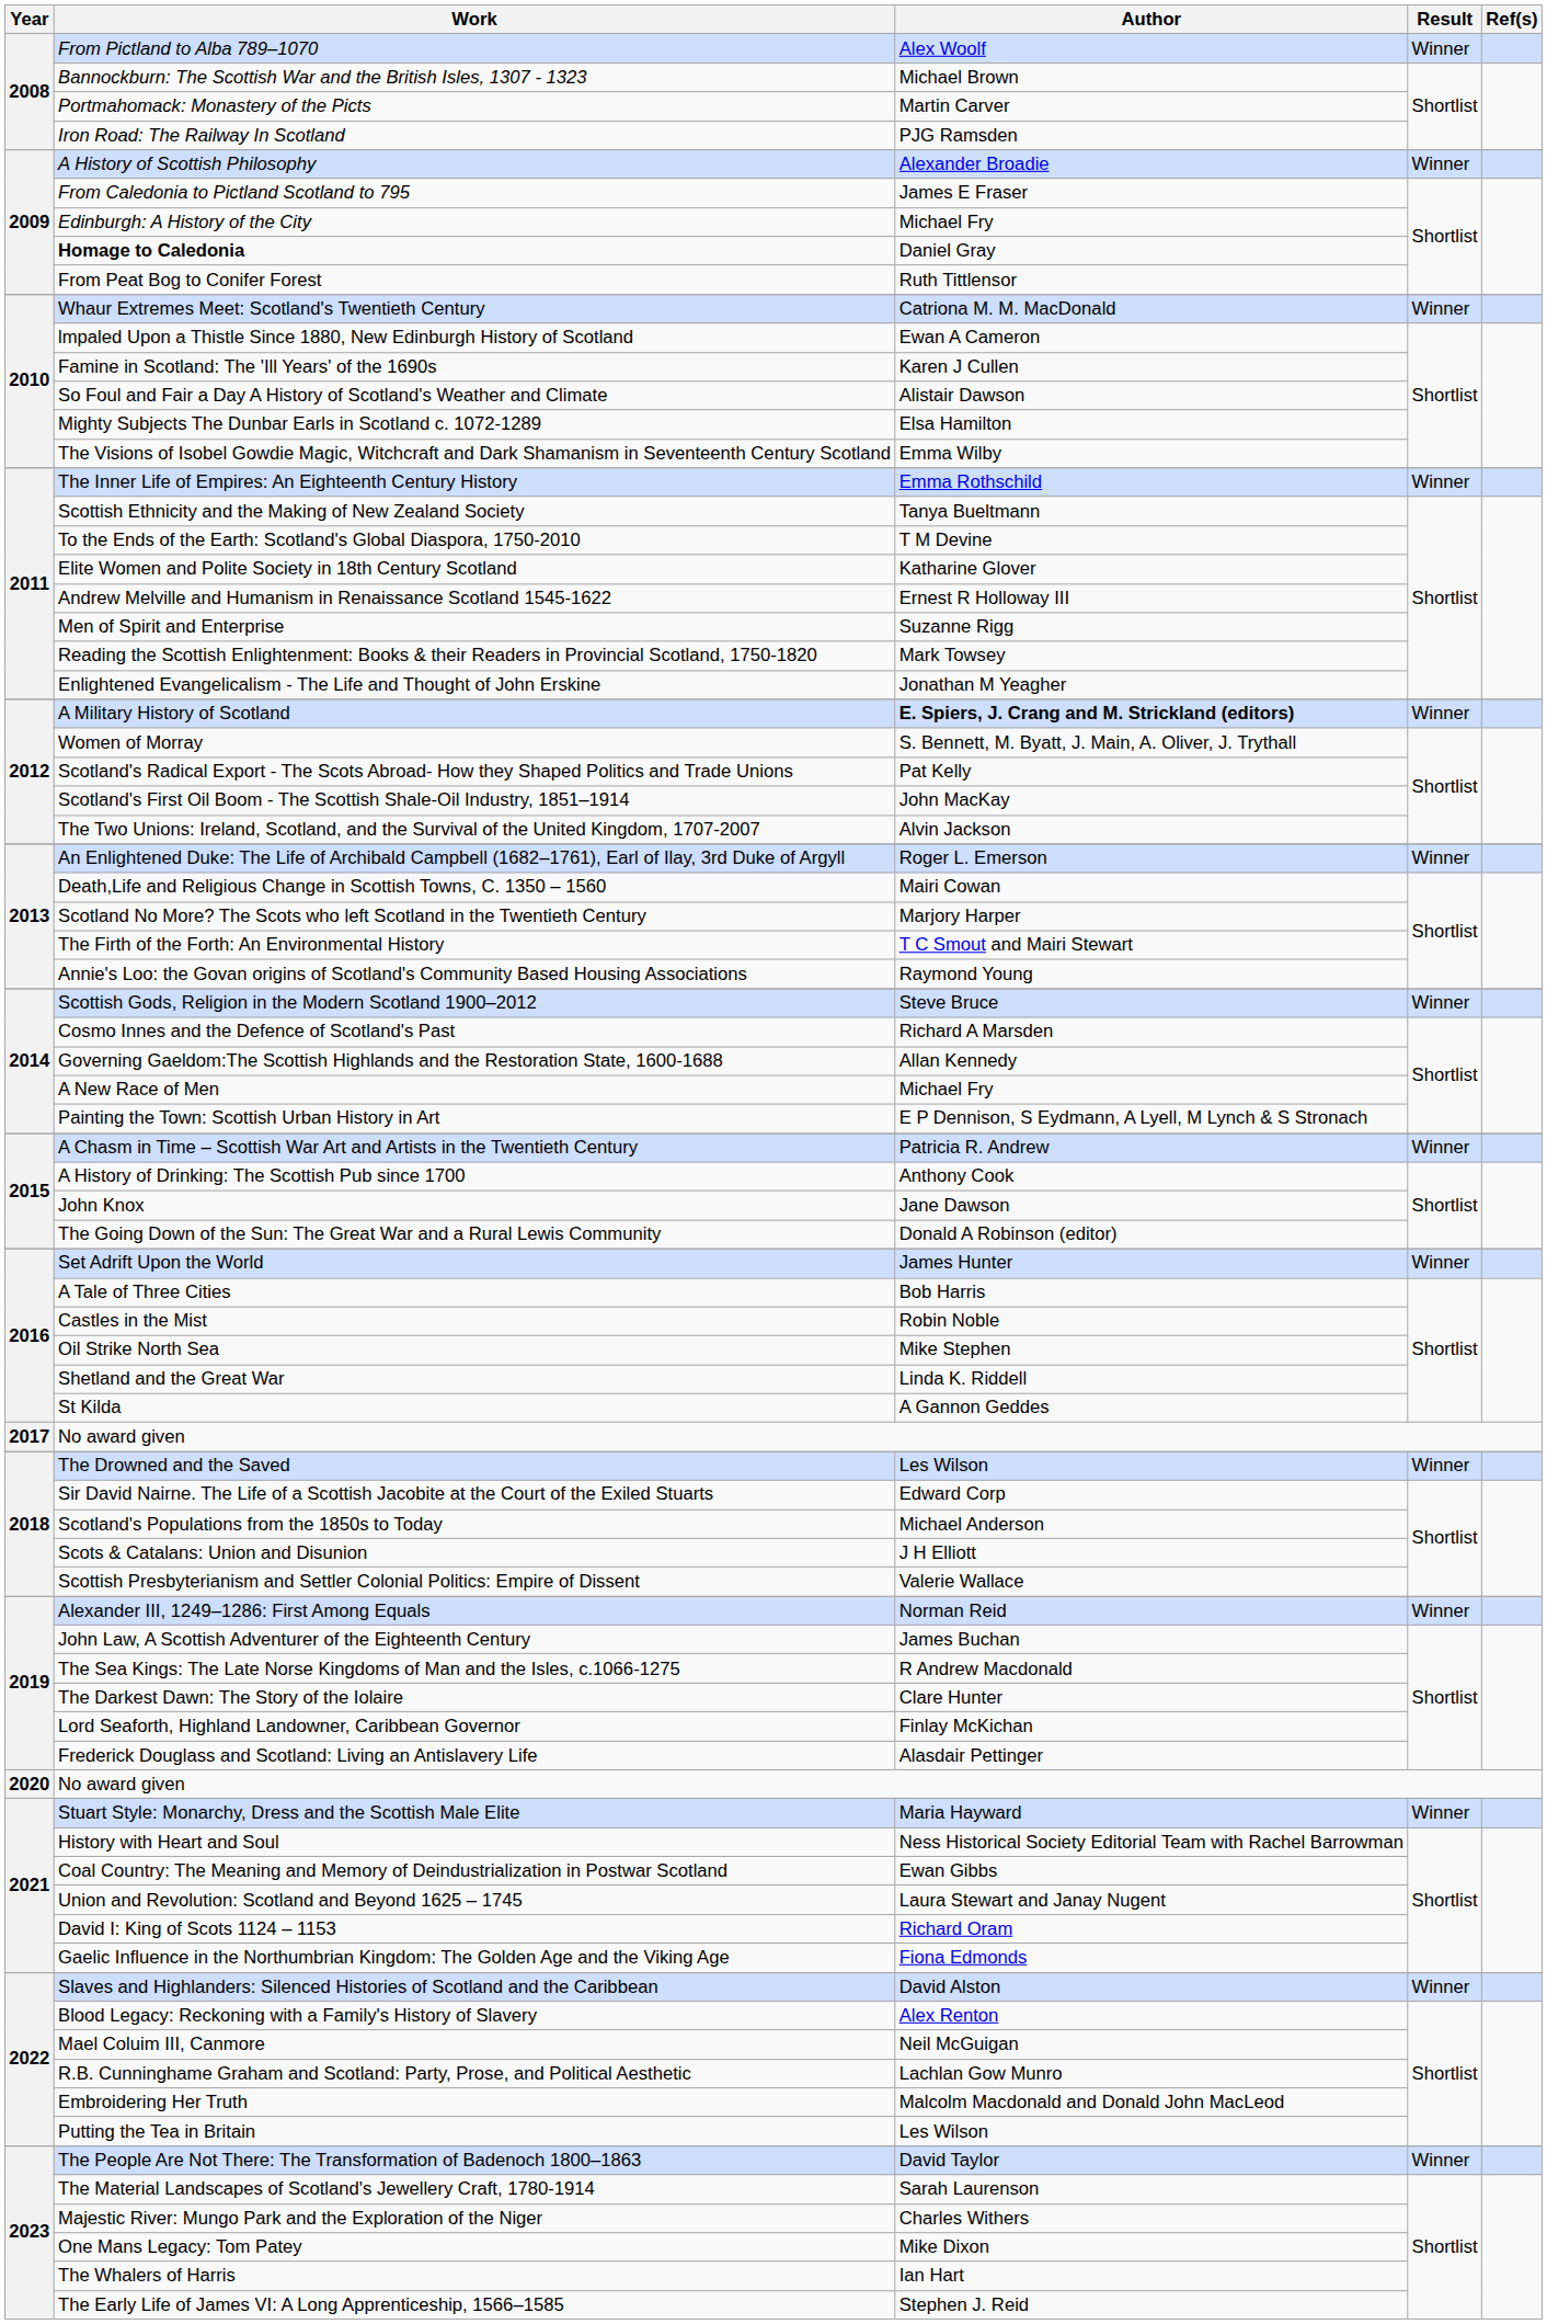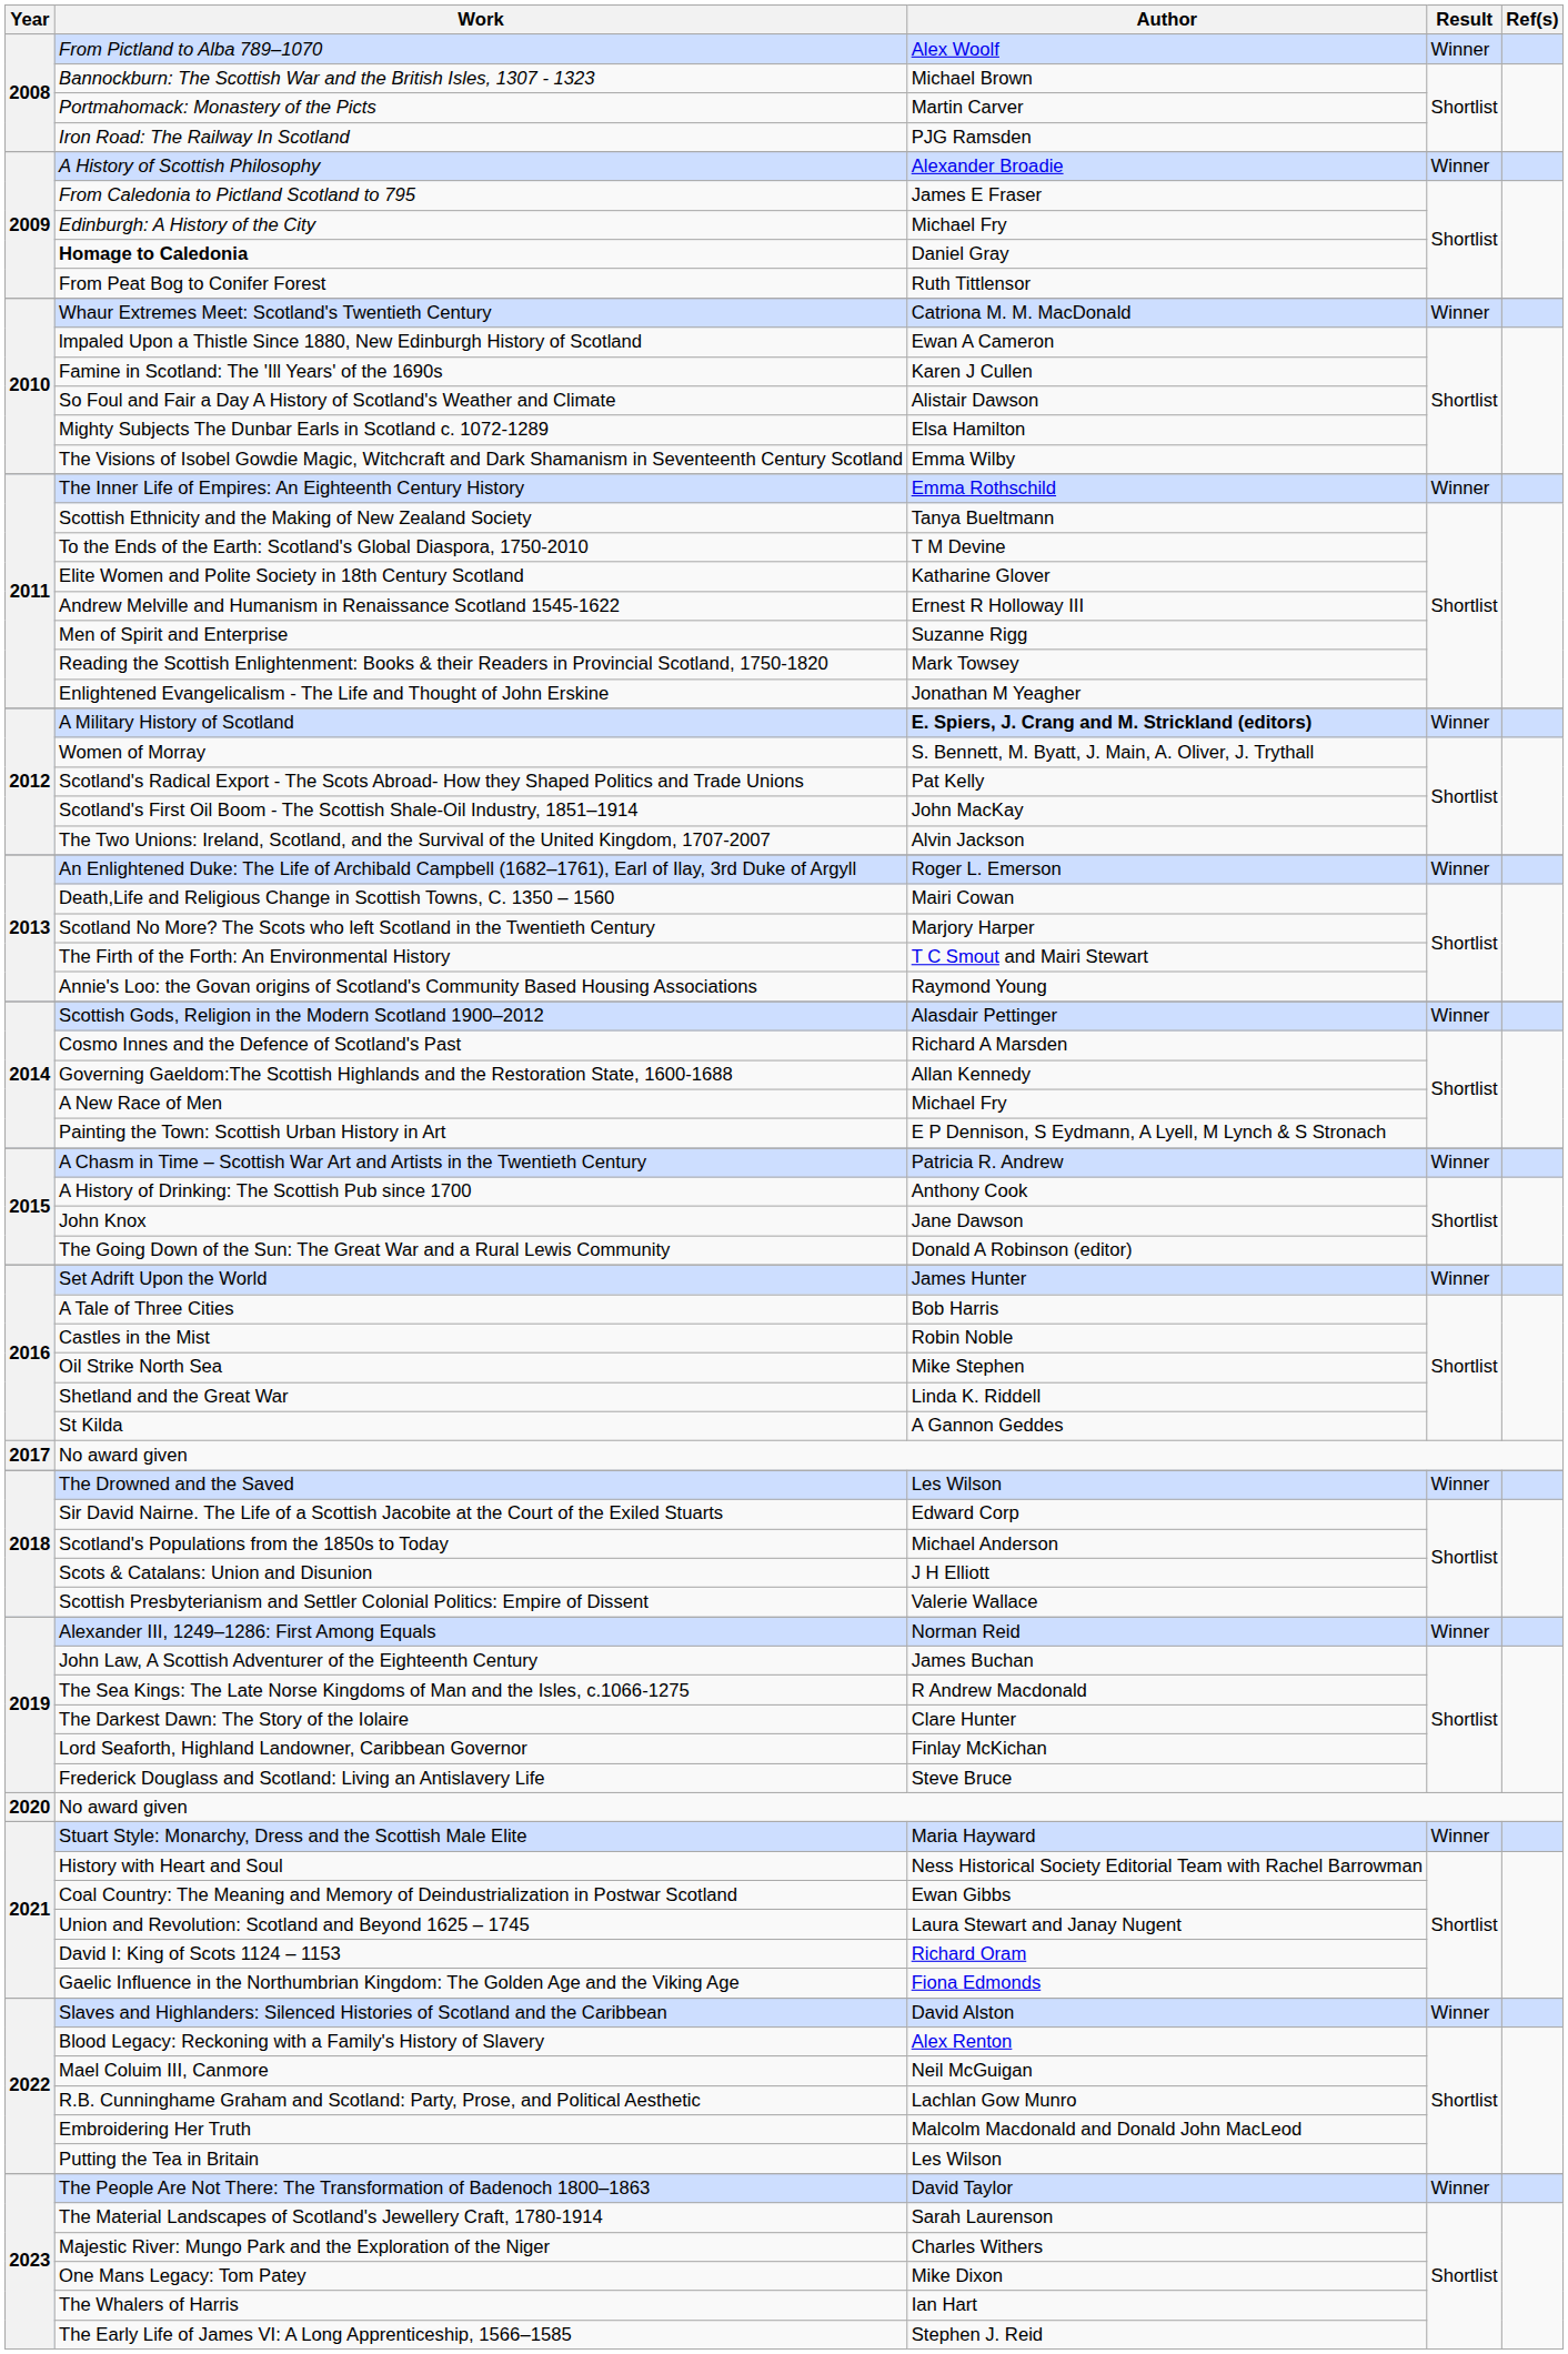Scottish Gods, Religion in the Modern Scotland 1900–2012 | Author: Steve Bruce -> Alasdair Pettinger
Frederick Douglass and Scotland: Living an Antislavery Life | Author: Alasdair Pettinger -> Steve Bruce
